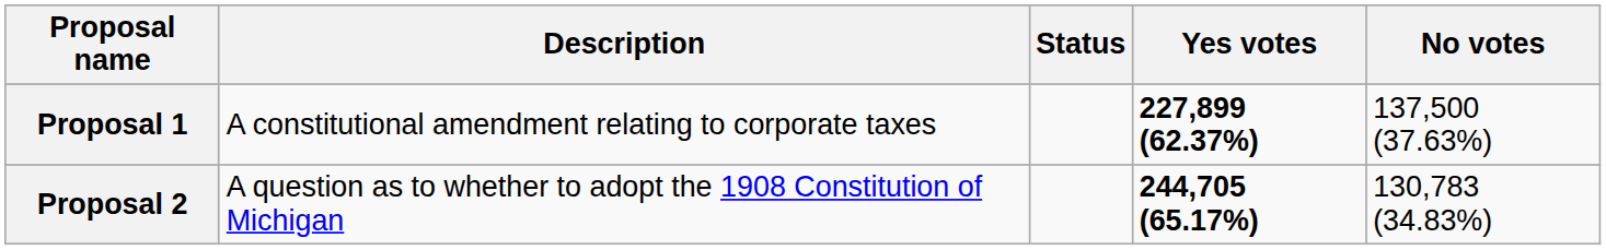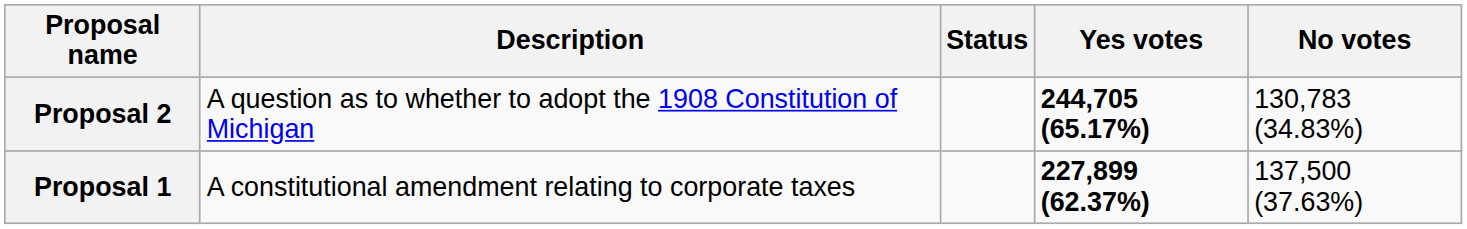rows swapped: Proposal 1 <-> Proposal 2
